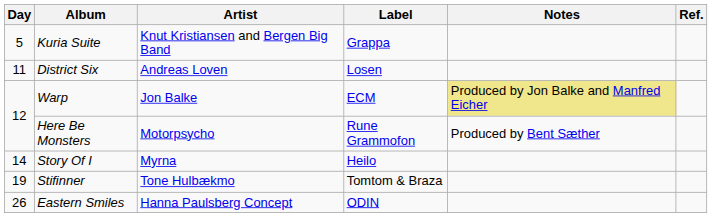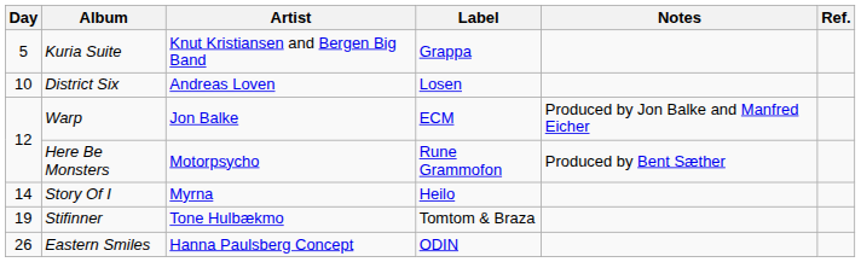District Six | Day: 11 -> 10
Warp | Notes: khaki background -> no background
